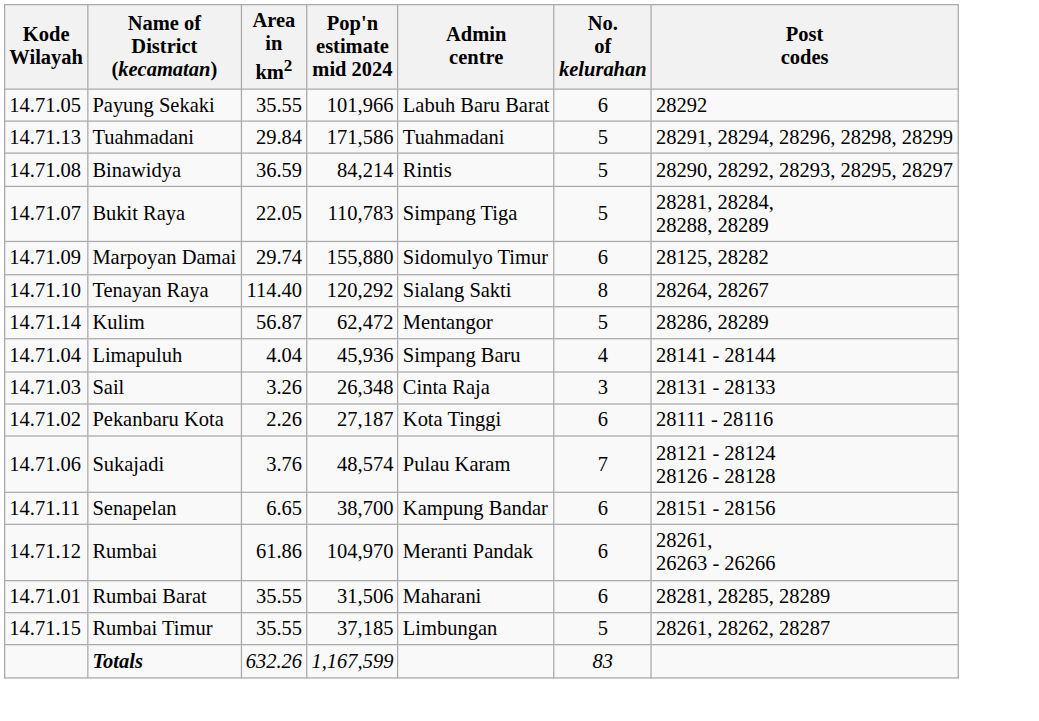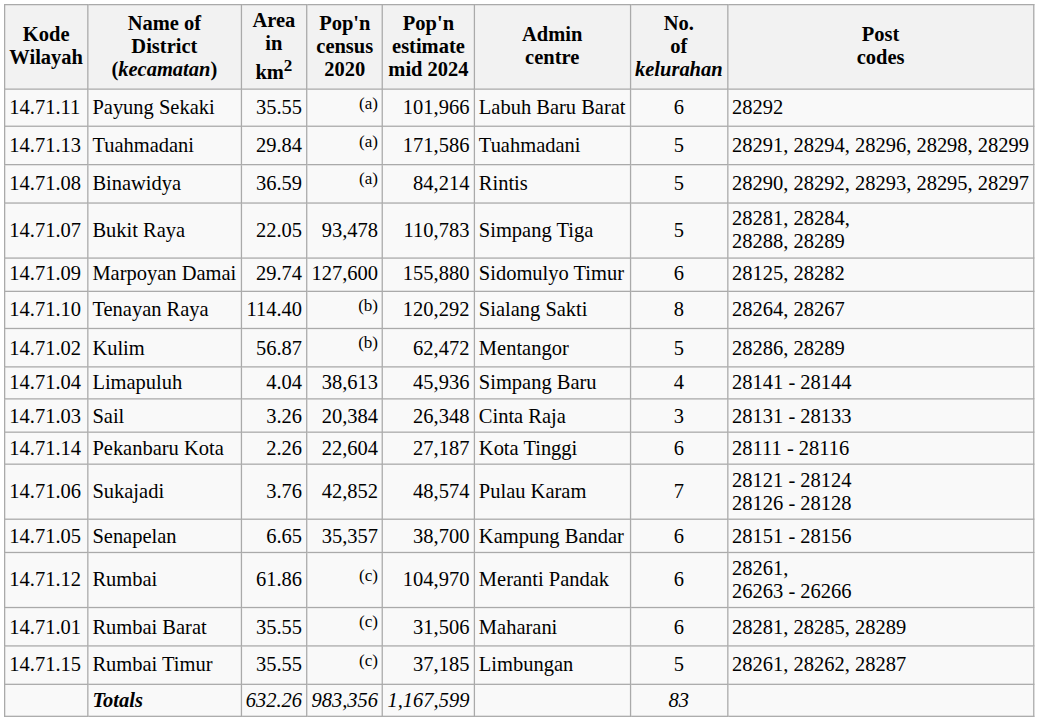+ column: Pop'n census 2020 | (a) | (a) | (a) | 93,478 | 127,600 | (b) | (b) | 38,613 | 20,384 | 22,604 | 42,852 | 35,357 | (c) | (c) | (c) | 983,356
Payung Sekaki | Kode Wilayah: 14.71.05 -> 14.71.11
Kulim | Kode Wilayah: 14.71.14 -> 14.71.02
Pekanbaru Kota | Kode Wilayah: 14.71.02 -> 14.71.14
Senapelan | Kode Wilayah: 14.71.11 -> 14.71.05
